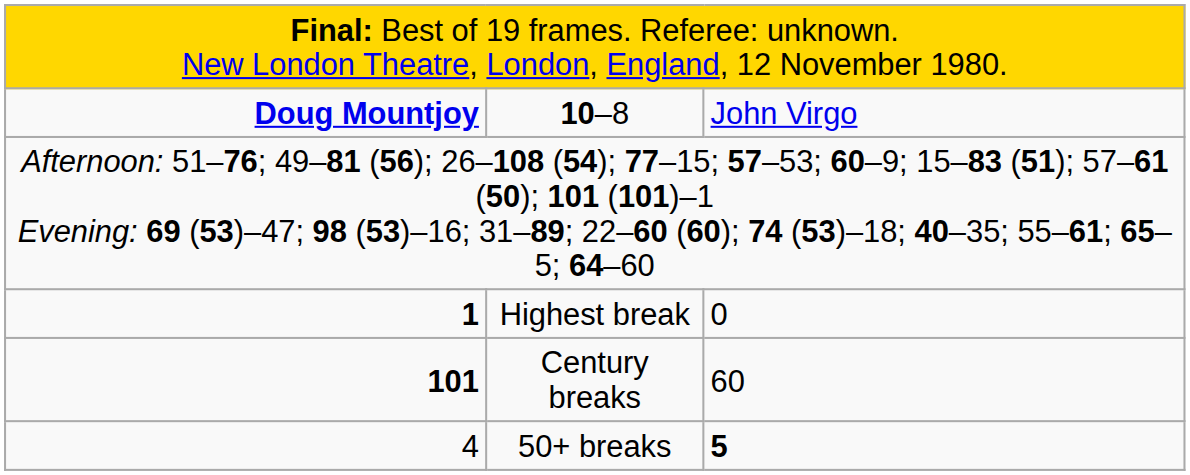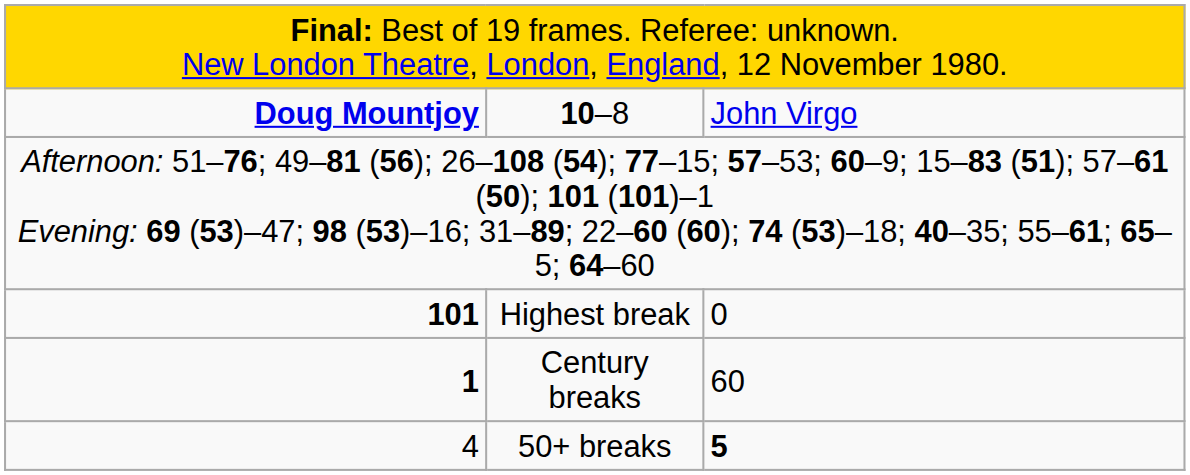Highest break | column 1: 1 -> 101
Century breaks | column 1: 101 -> 1
